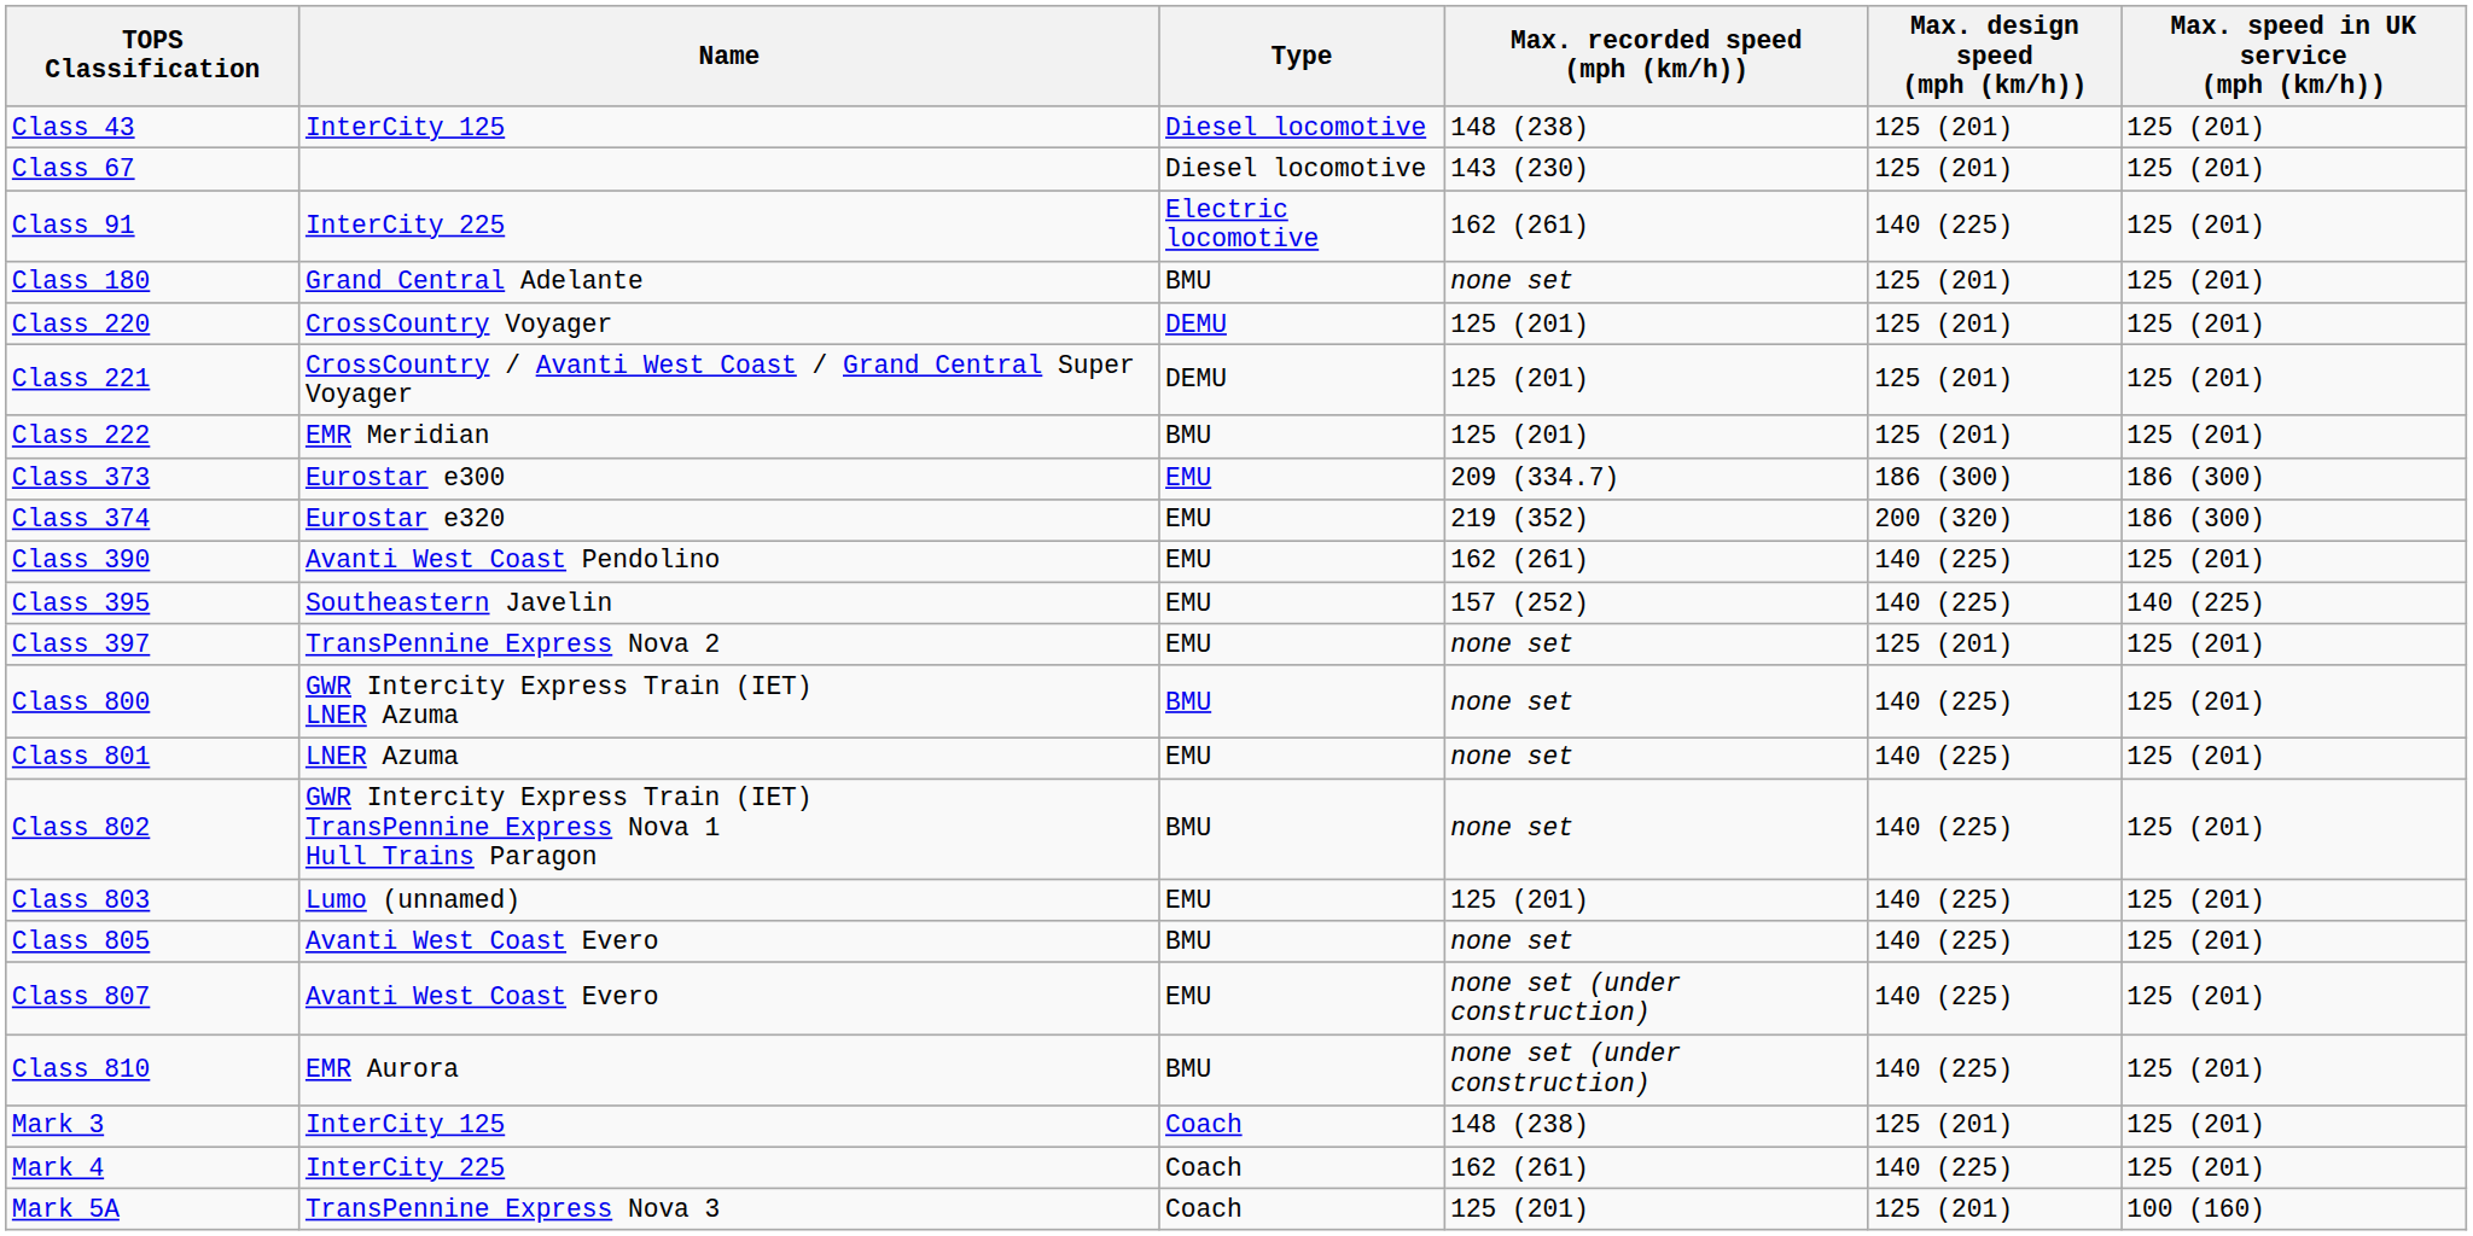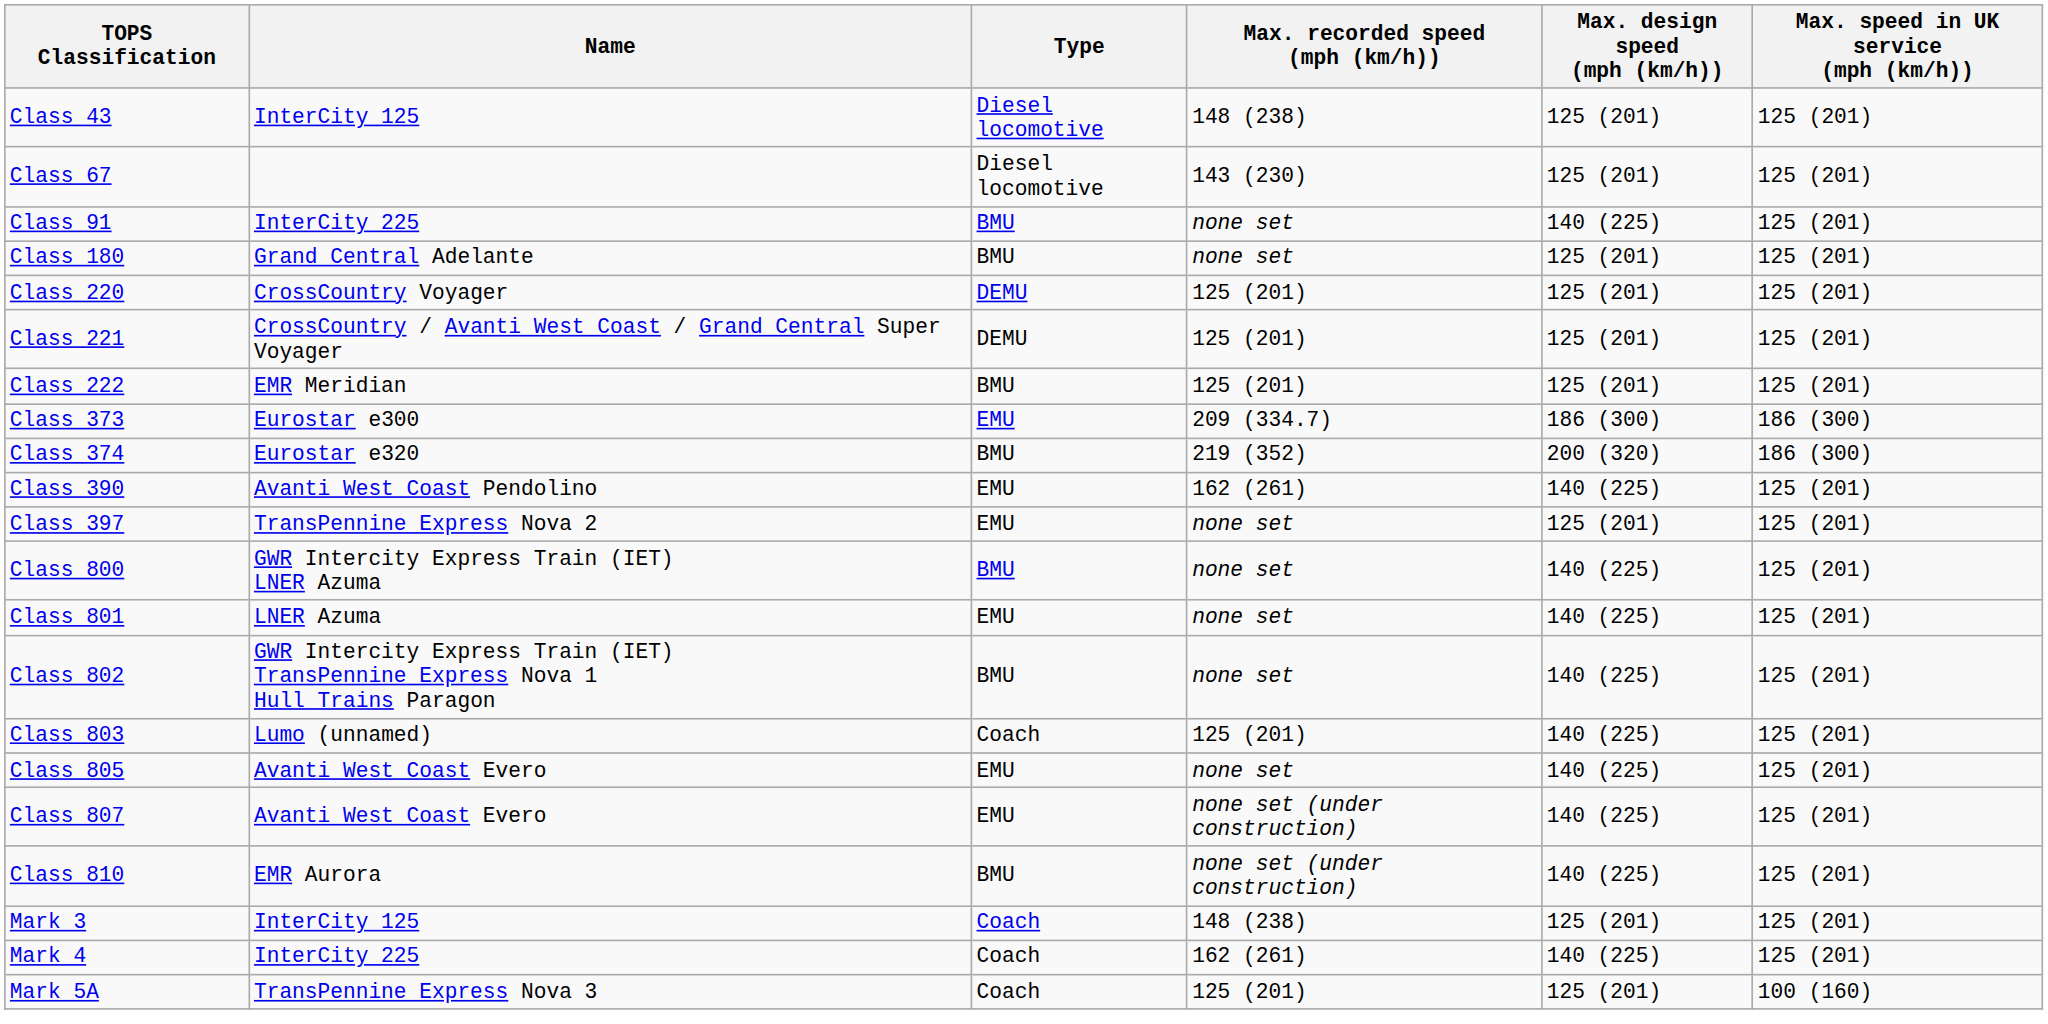Class 91 | Type: Electric locomotive -> BMU
Class 91 | Max. recorded speed (mph (km/h)): 162 (261) -> none set
Class 374 | Type: EMU -> BMU
- row: Class 395 | Southeastern Javelin | EMU | 157 (252) | 140 (225) | 140 (225)
Class 803 | Type: EMU -> Coach
Class 805 | Type: BMU -> EMU
